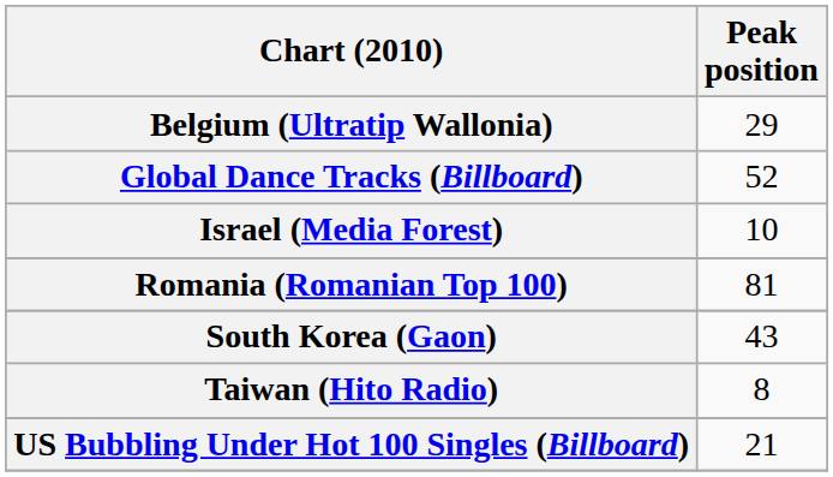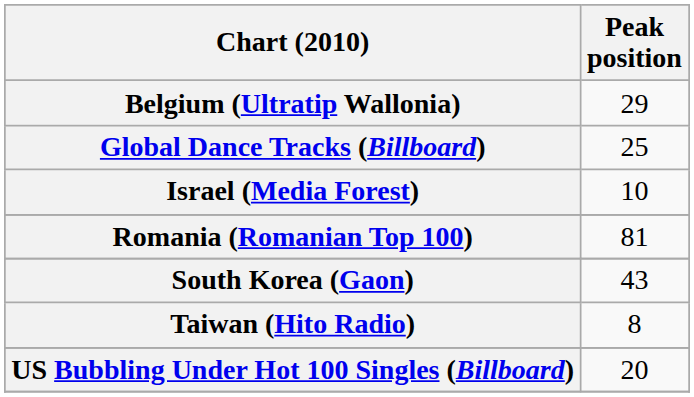Global Dance Tracks (Billboard) | Peak position: 52 -> 25
US Bubbling Under Hot 100 Singles (Billboard) | Peak position: 21 -> 20
